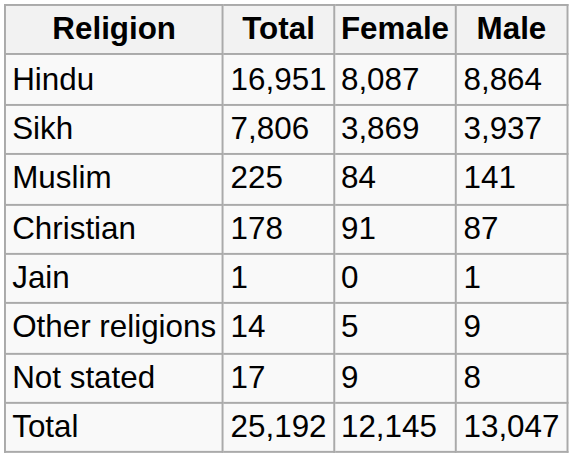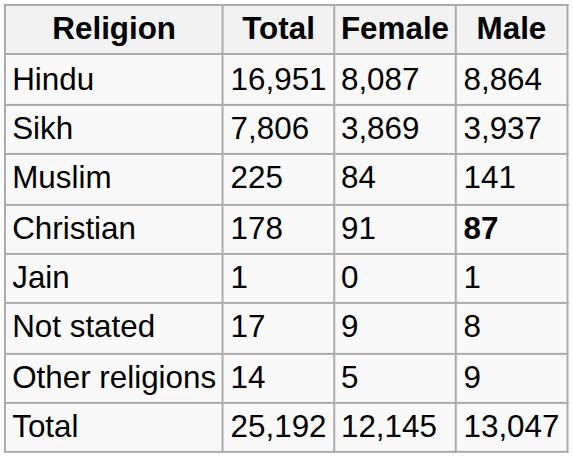Christian | Male: normal -> bold
rows swapped: Other religions <-> Not stated
